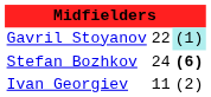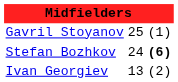Gavril Stoyanov | column 2: 22 -> 25
Gavril Stoyanov | column 3: paleturquoise background -> no background
Ivan Georgiev | column 2: 11 -> 13
